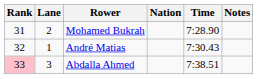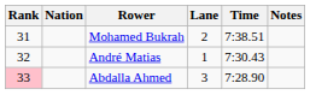columns swapped: Lane <-> Nation
Mohamed Bukrah | Time: 7:28.90 -> 7:38.51
Abdalla Ahmed | Time: 7:38.51 -> 7:28.90
